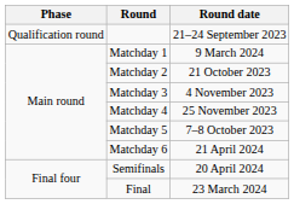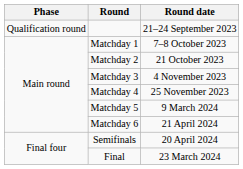Matchday 1 | Round date: 9 March 2024 -> 7–8 October 2023
Matchday 5 | Round date: 7–8 October 2023 -> 9 March 2024
